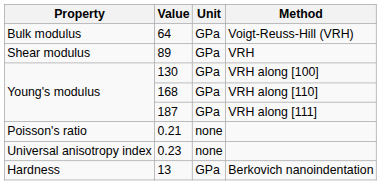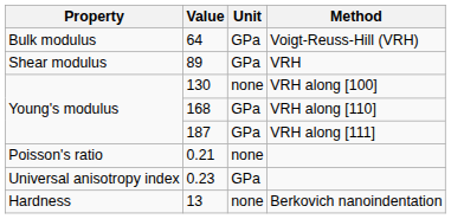130 | Unit: GPa -> none
0.23 | Unit: none -> GPa
13 | Unit: GPa -> none
